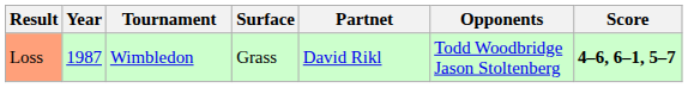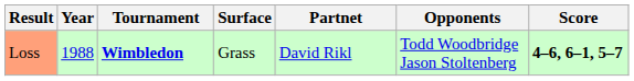Loss | Year: 1987 -> 1988
Loss | Tournament: normal -> bold
